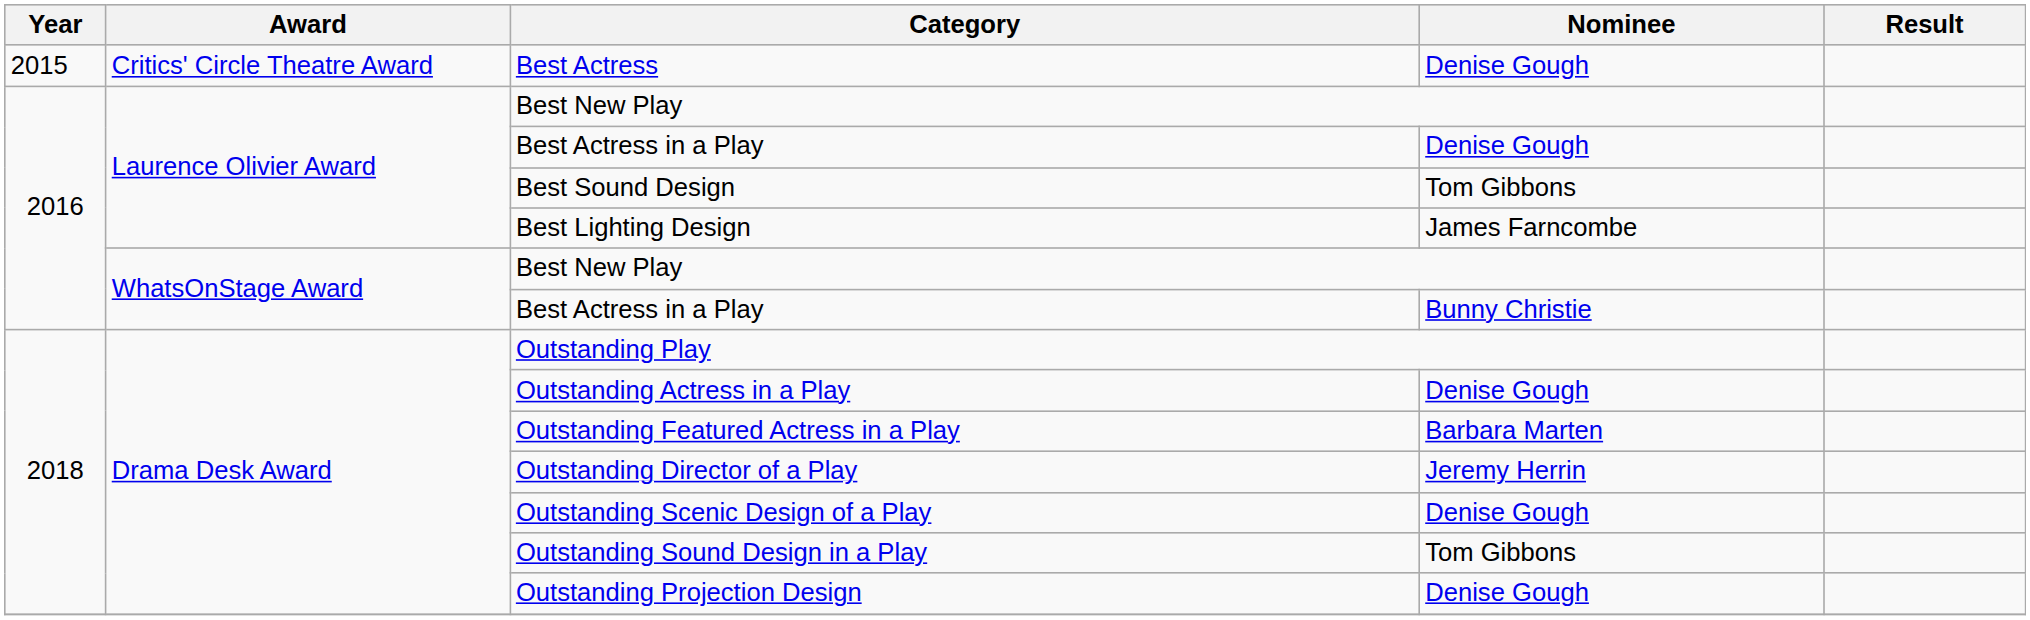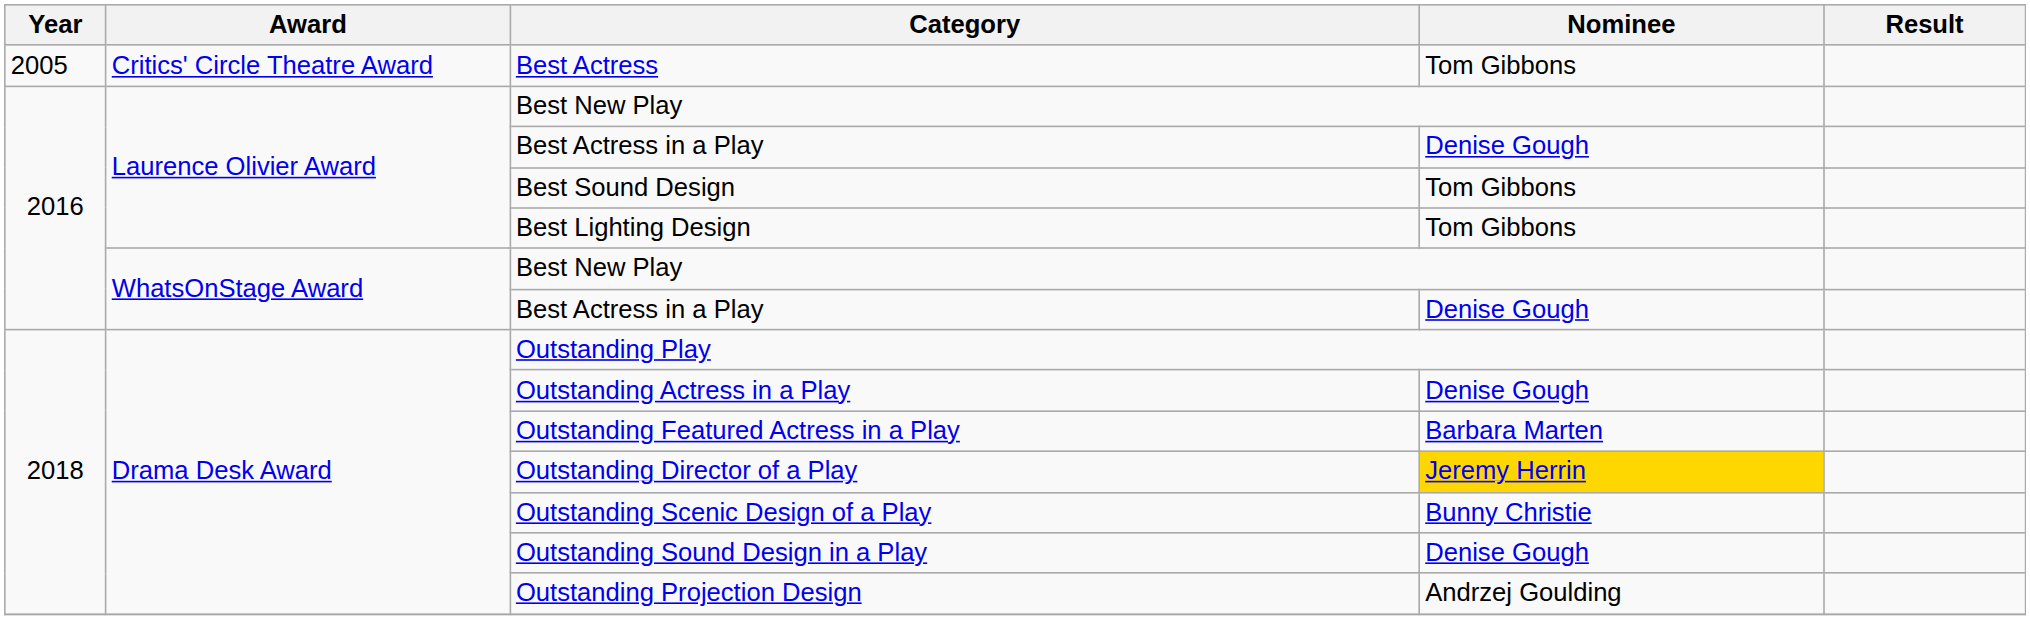Best Actress | Year: 2015 -> 2005
Best Actress | Nominee: Denise Gough -> Tom Gibbons
Best Lighting Design | Nominee: James Farncombe -> Tom Gibbons
WhatsOnStage Award / Best Actress in a Play | Nominee: Bunny Christie -> Denise Gough
Outstanding Director of a Play | Nominee: no background -> gold background
Outstanding Scenic Design of a Play | Nominee: Denise Gough -> Bunny Christie
Outstanding Sound Design in a Play | Nominee: Tom Gibbons -> Denise Gough
Outstanding Projection Design | Nominee: Denise Gough -> Andrzej Goulding
